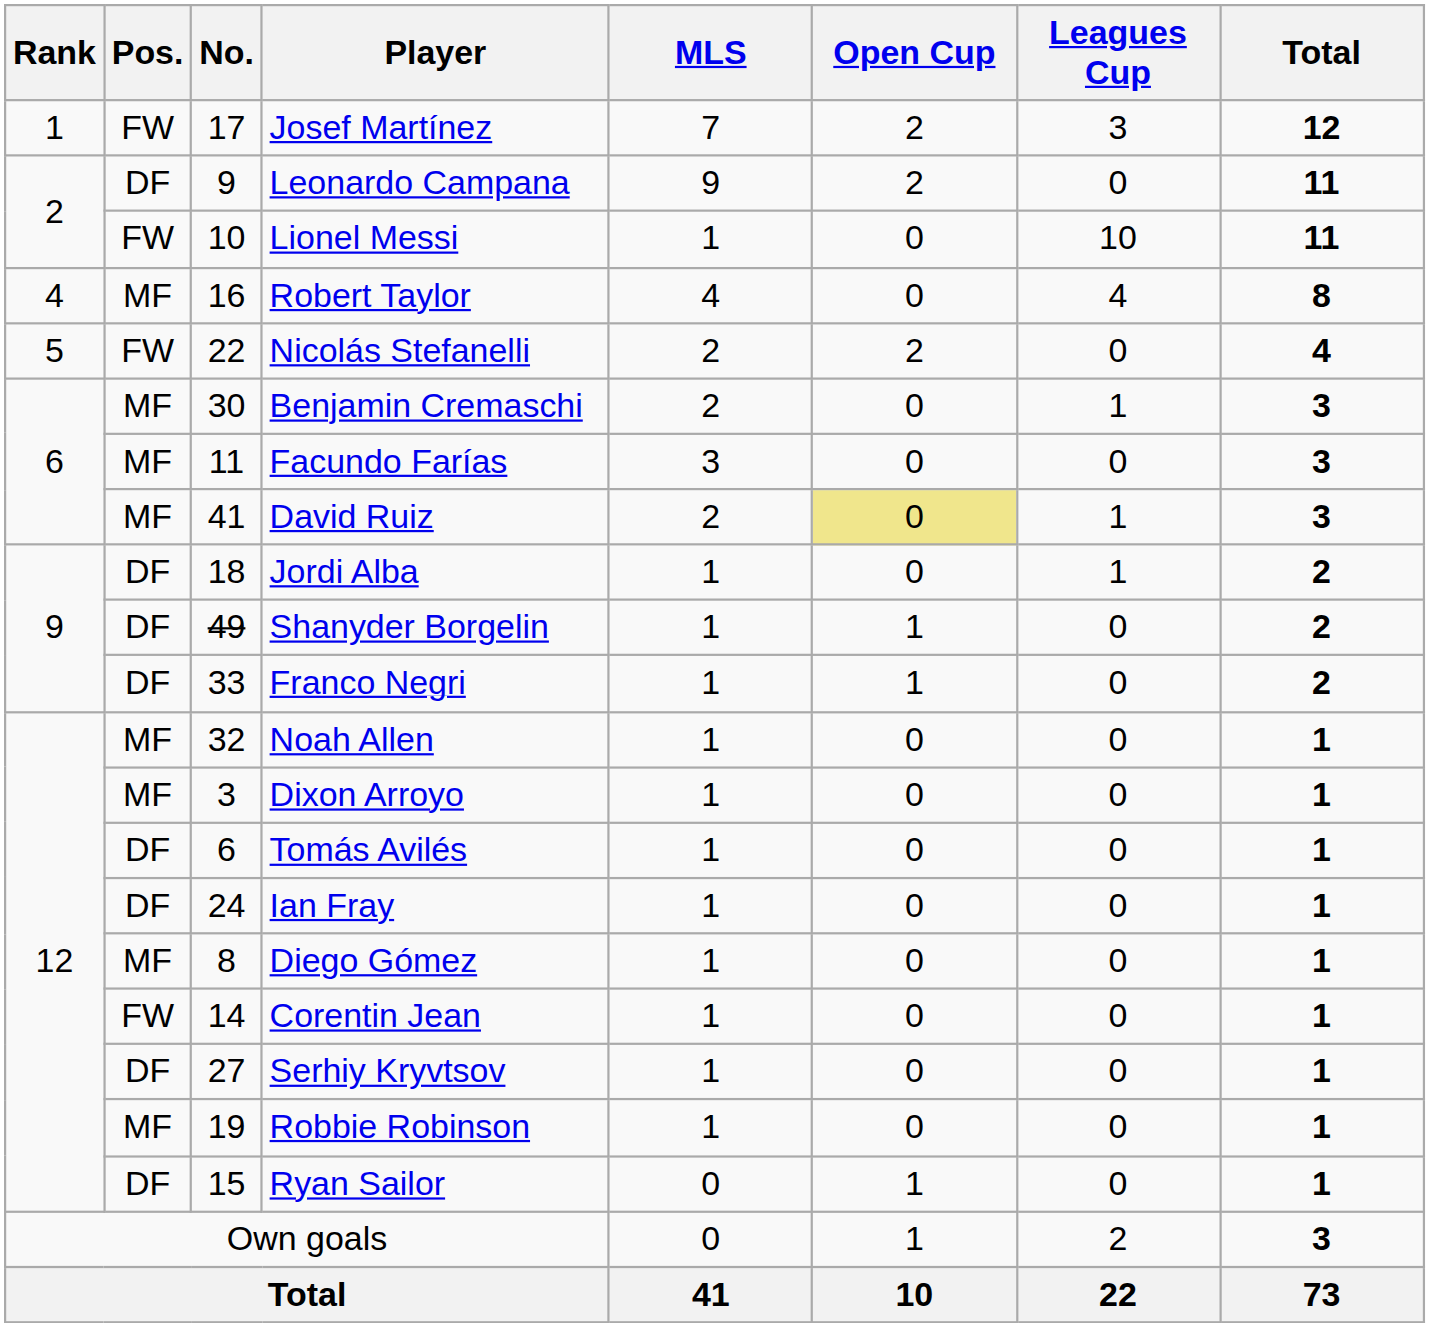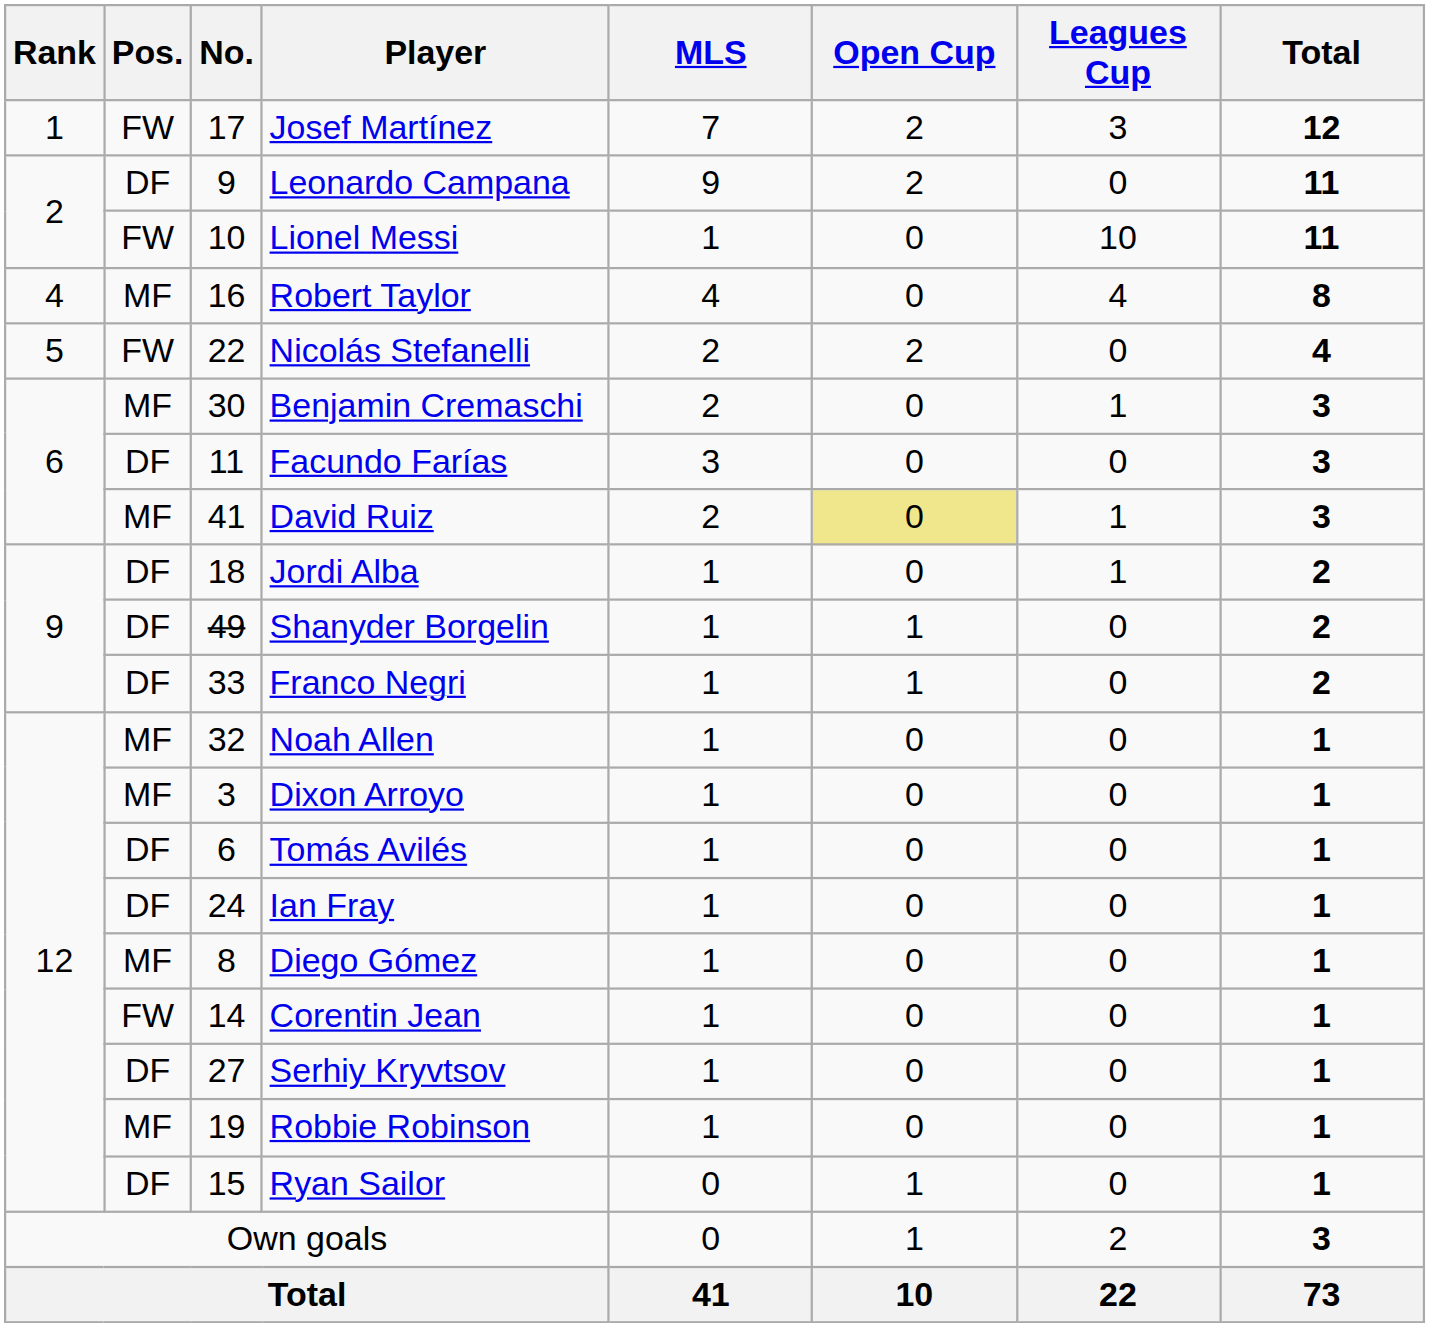Facundo Farías | Pos.: MF -> DF
